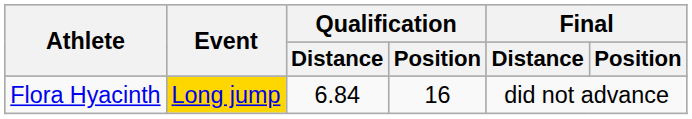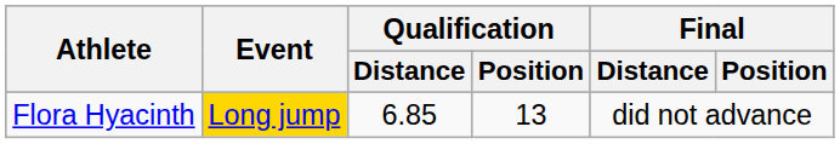Flora Hyacinth | Qualification / Distance: 6.84 -> 6.85
Flora Hyacinth | Qualification / Position: 16 -> 13
